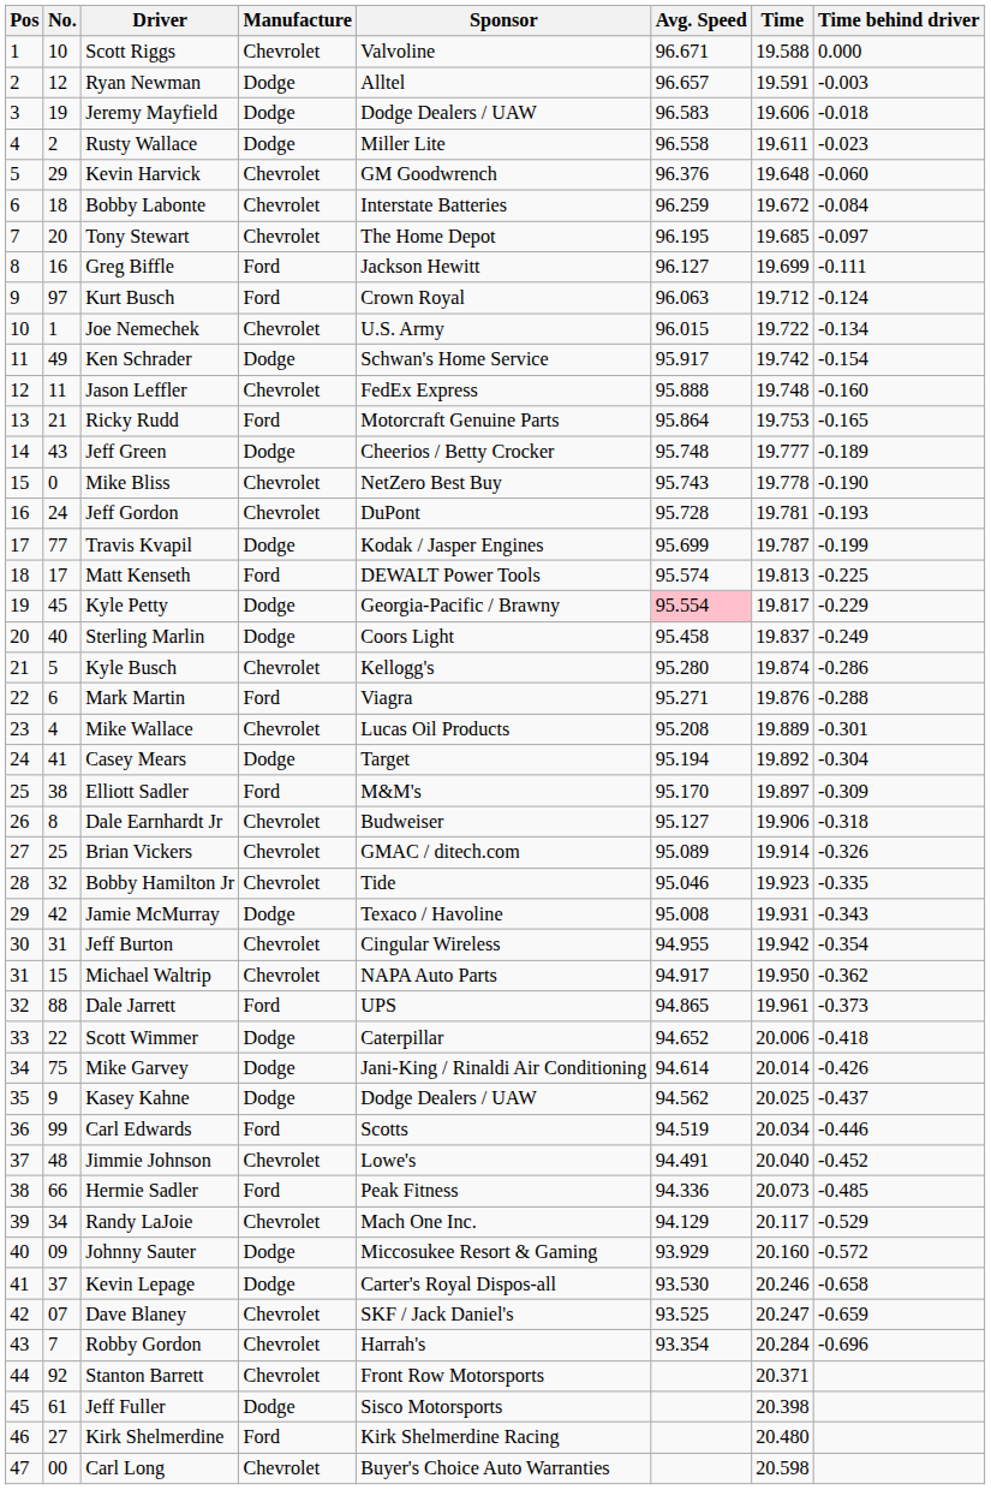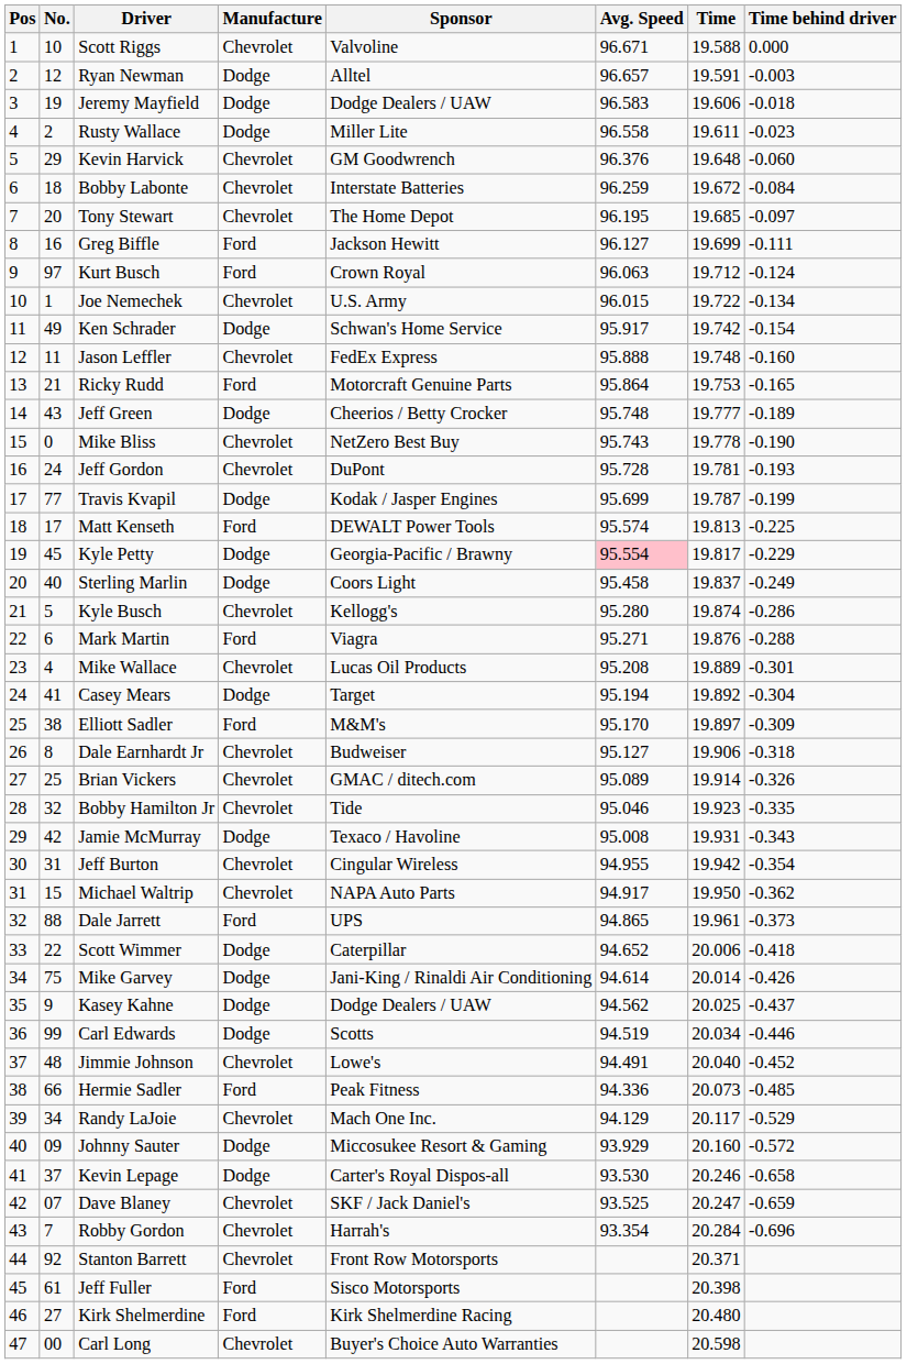Carl Edwards | Manufacture: Ford -> Dodge
Jeff Fuller | Manufacture: Dodge -> Ford
